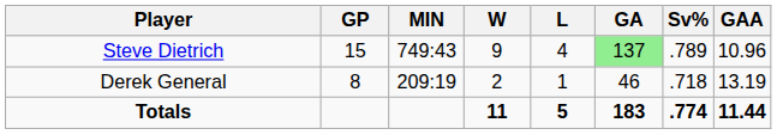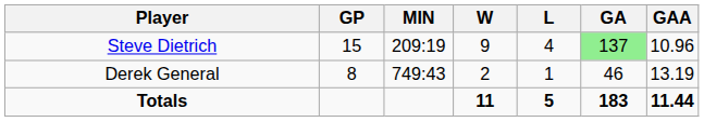- column: Sv% | .789 | .718 | .774
Steve Dietrich | MIN: 749:43 -> 209:19
Derek General | MIN: 209:19 -> 749:43
